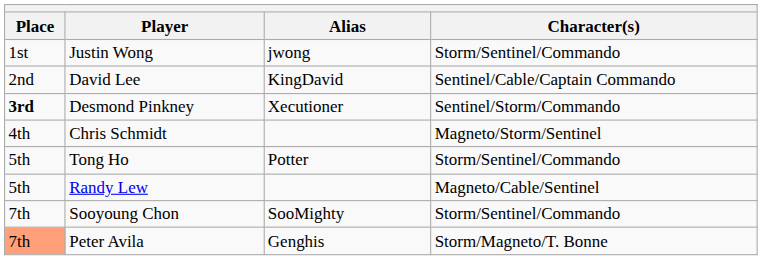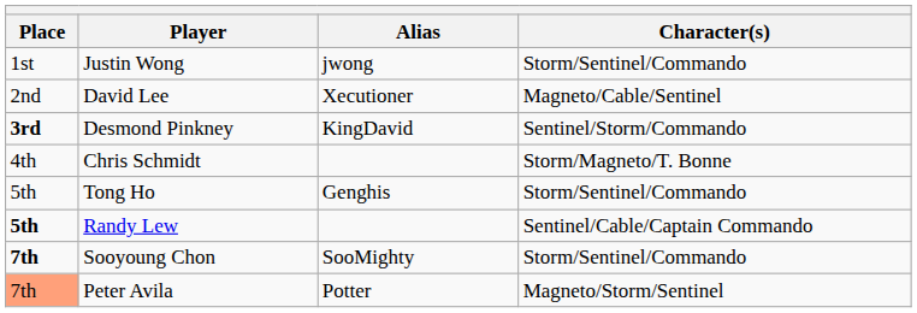David Lee | Alias: KingDavid -> Xecutioner
David Lee | Character(s): Sentinel/Cable/Captain Commando -> Magneto/Cable/Sentinel
Desmond Pinkney | Alias: Xecutioner -> KingDavid
Chris Schmidt | Character(s): Magneto/Storm/Sentinel -> Storm/Magneto/T. Bonne
Tong Ho | Alias: Potter -> Genghis
Randy Lew | Place: normal -> bold
Randy Lew | Character(s): Magneto/Cable/Sentinel -> Sentinel/Cable/Captain Commando
Sooyoung Chon | Place: normal -> bold
Peter Avila | Alias: Genghis -> Potter
Peter Avila | Character(s): Storm/Magneto/T. Bonne -> Magneto/Storm/Sentinel
